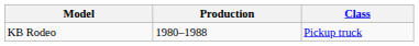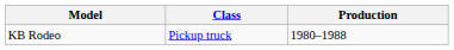columns swapped: Class <-> Production
